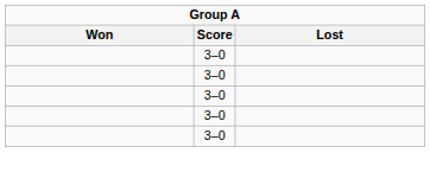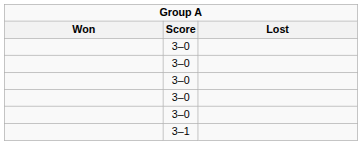+ row: 3–1
